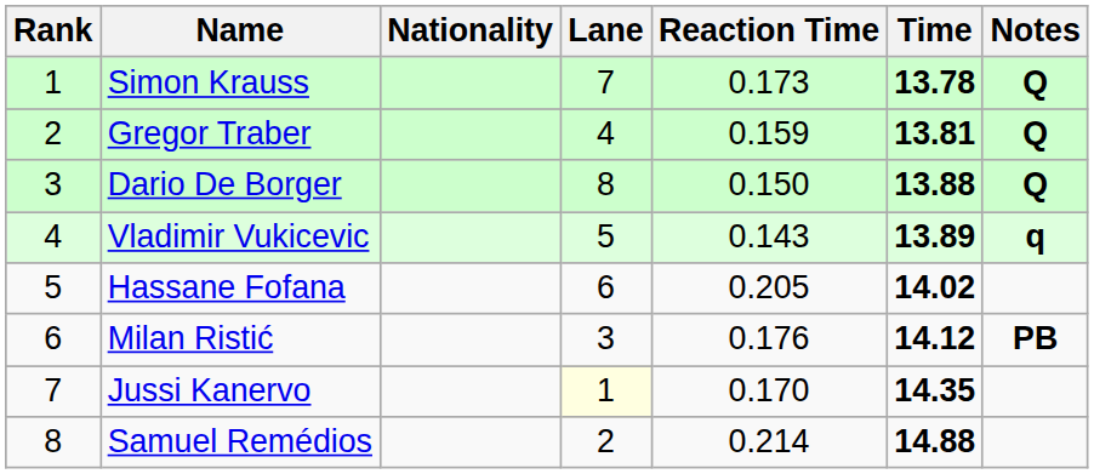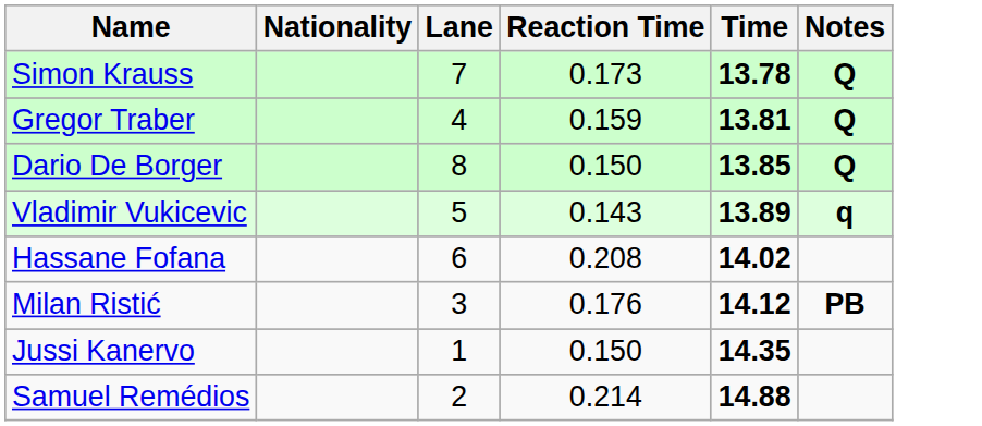- column: Rank | 1 | 2 | 3 | 4 | 5 | 6 | 7 | 8
Dario De Borger | Time: 13.88 -> 13.85
Hassane Fofana | Reaction Time: 0.205 -> 0.208
Jussi Kanervo | Lane: lightyellow background -> no background
Jussi Kanervo | Reaction Time: 0.170 -> 0.150
